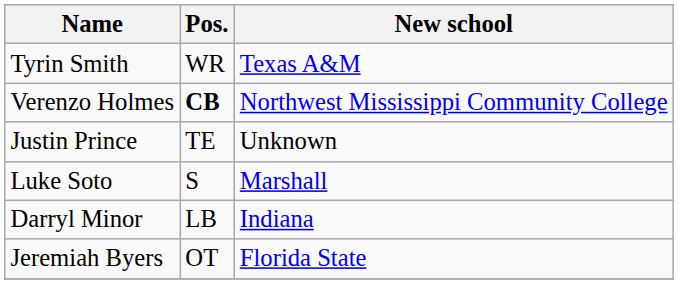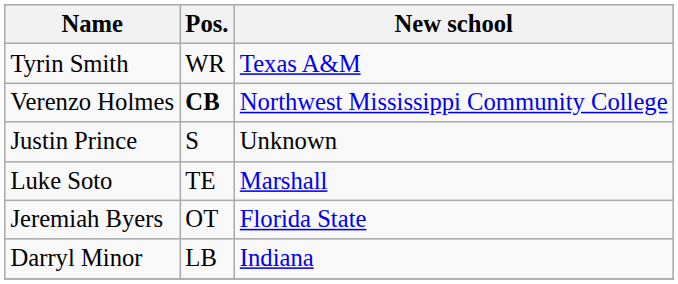Justin Prince | Pos.: TE -> S
Luke Soto | Pos.: S -> TE
rows swapped: Jeremiah Byers <-> Darryl Minor
